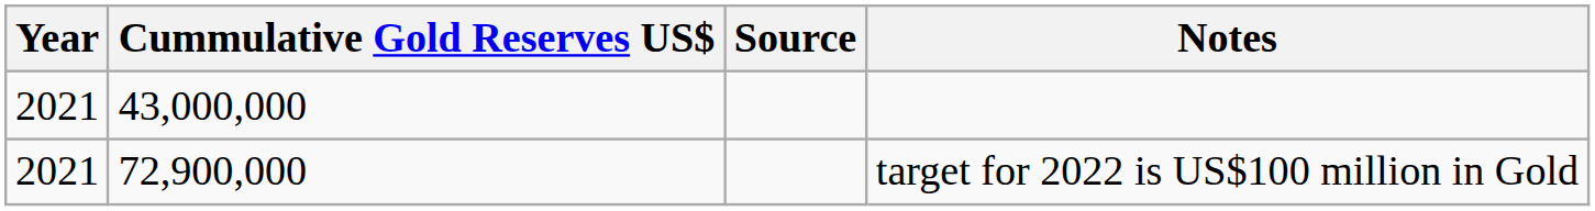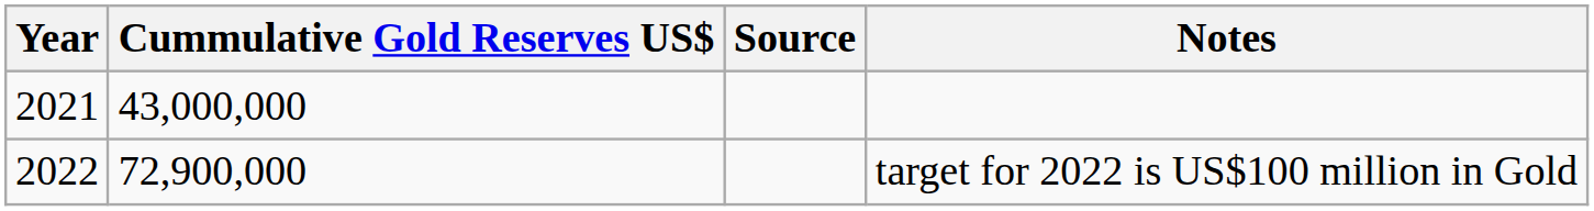target for 2022 is US$100 million in Gold | Year: 2021 -> 2022
